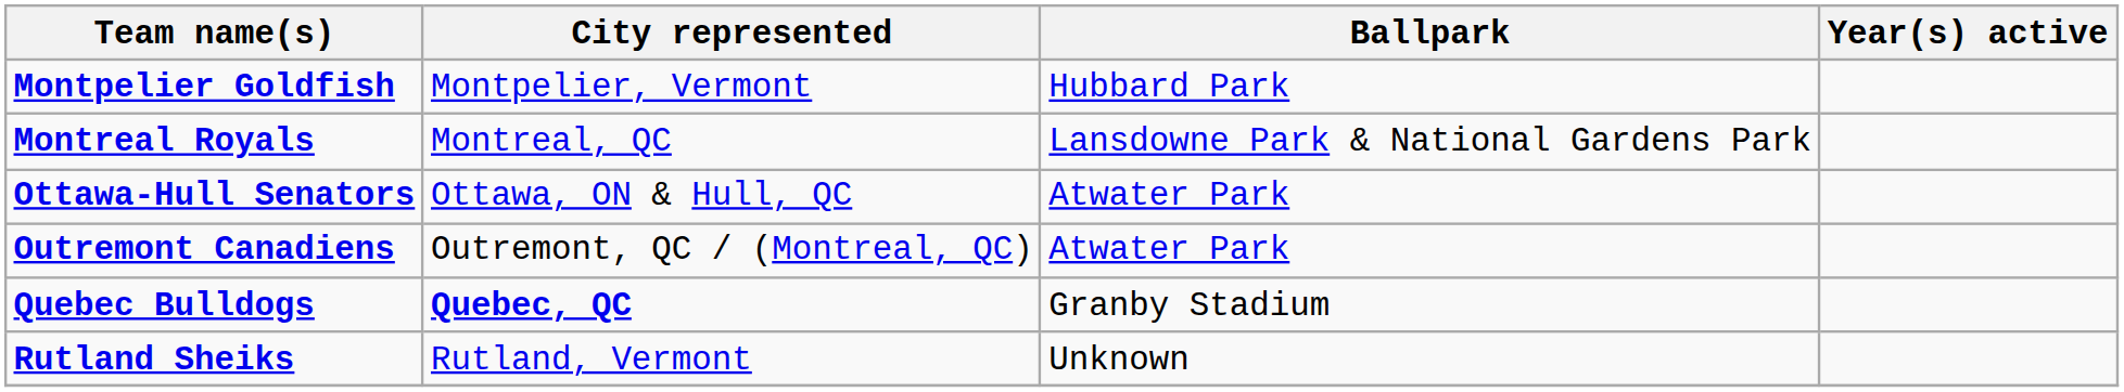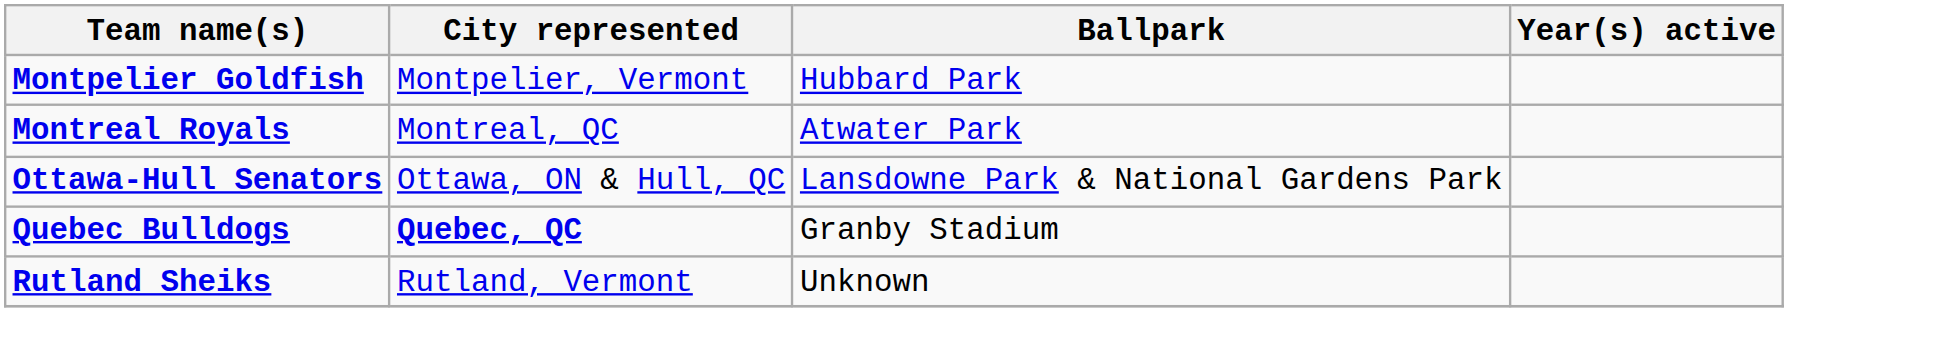Montreal Royals | Ballpark: Lansdowne Park & National Gardens Park -> Atwater Park
Ottawa-Hull Senators | Ballpark: Atwater Park -> Lansdowne Park & National Gardens Park
- row: Outremont Canadiens | Outremont, QC / (Montreal, QC) | Atwater Park
